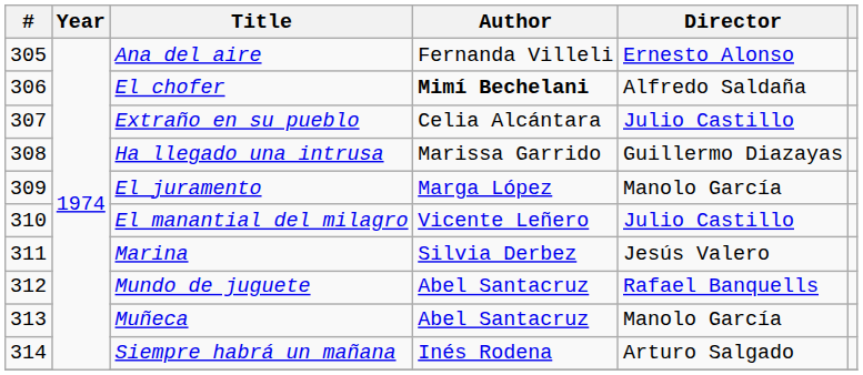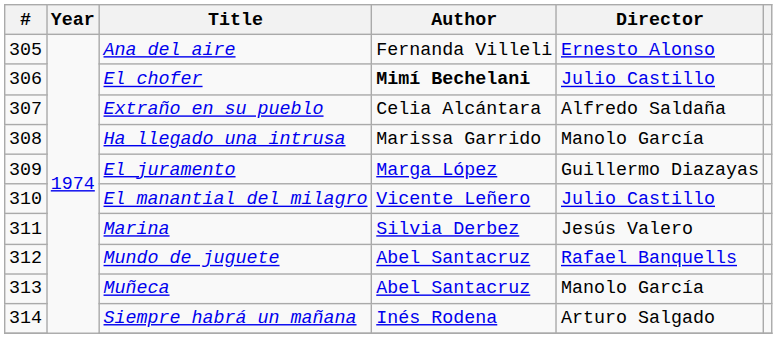El chofer | Director: Alfredo Saldaña -> Julio Castillo
Extraño en su pueblo | Director: Julio Castillo -> Alfredo Saldaña
Ha llegado una intrusa | Director: Guillermo Diazayas -> Manolo García
El juramento | Director: Manolo García -> Guillermo Diazayas
